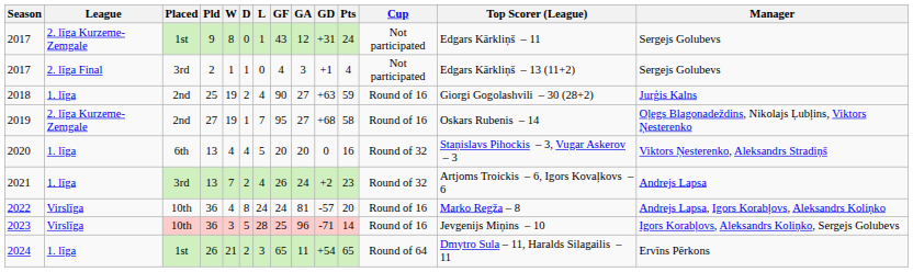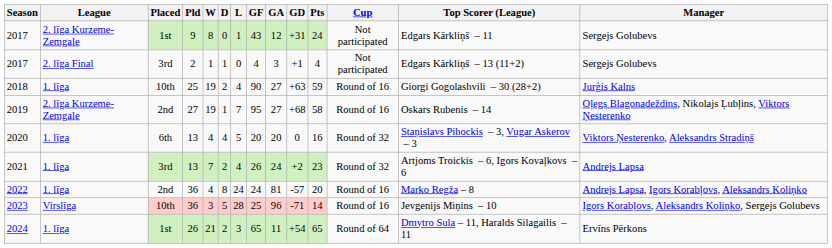2018 | Placed: 2nd -> 10th
2022 | League: Virslīga -> 1. līga
2022 | Placed: 10th -> 2nd
